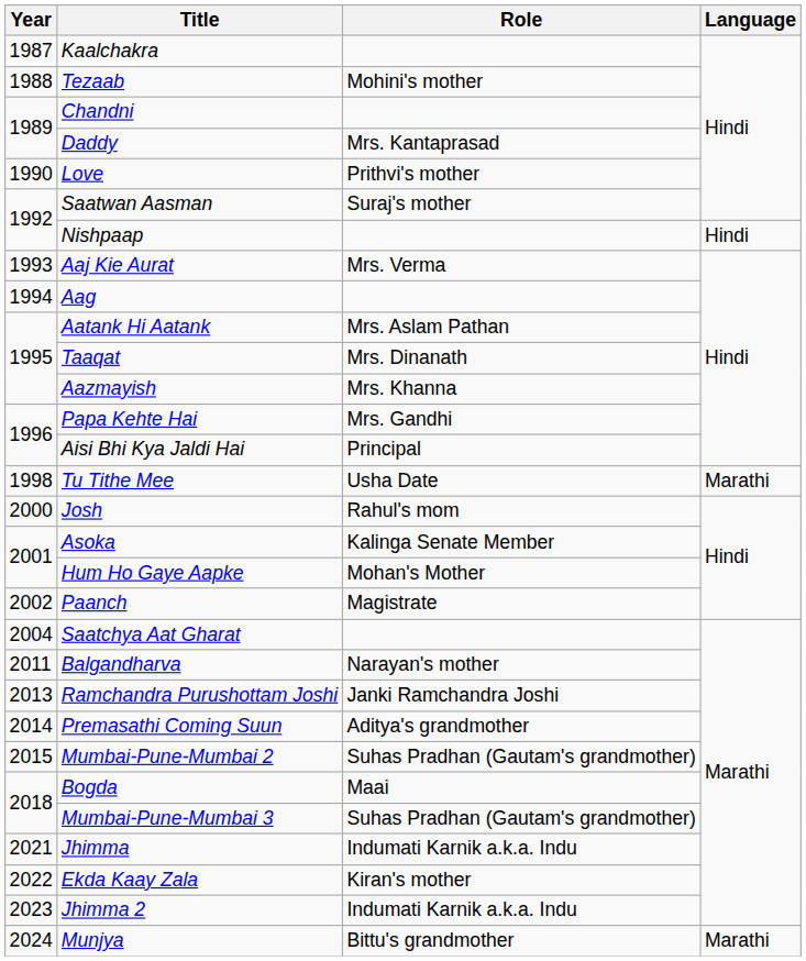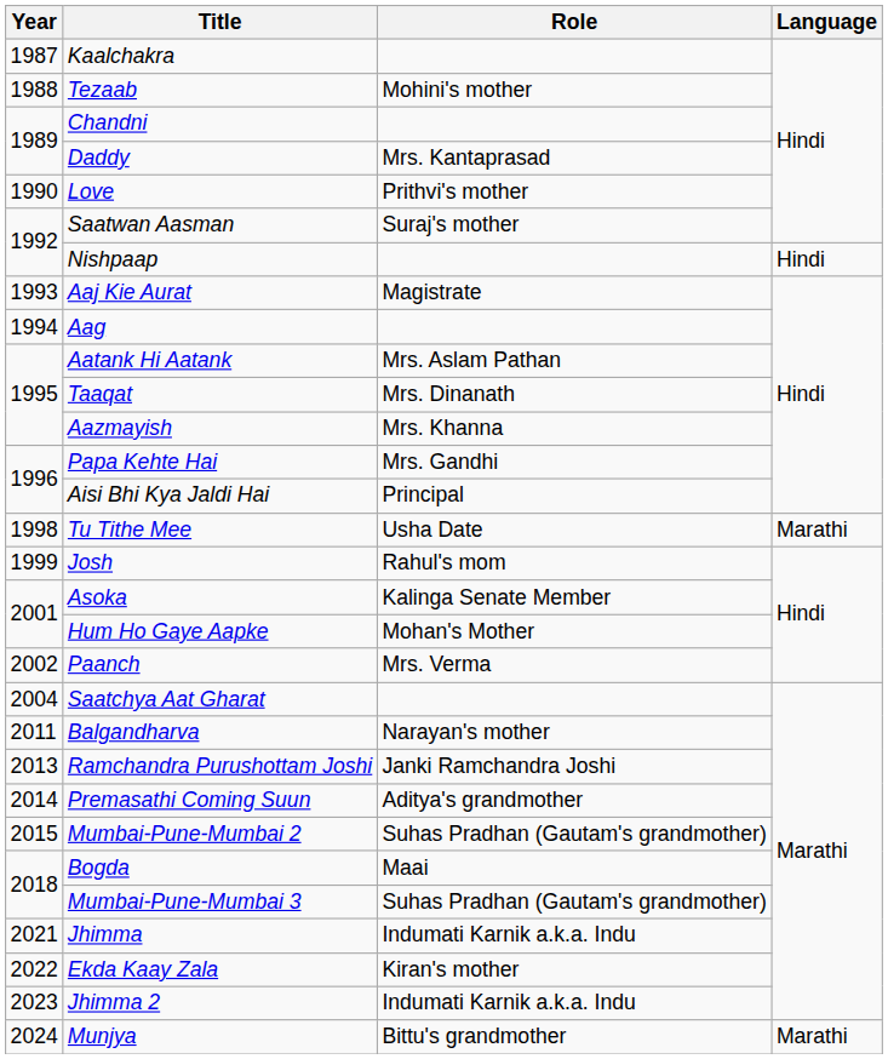Aaj Kie Aurat | Role: Mrs. Verma -> Magistrate
Josh | Year: 2000 -> 1999
Paanch | Role: Magistrate -> Mrs. Verma
